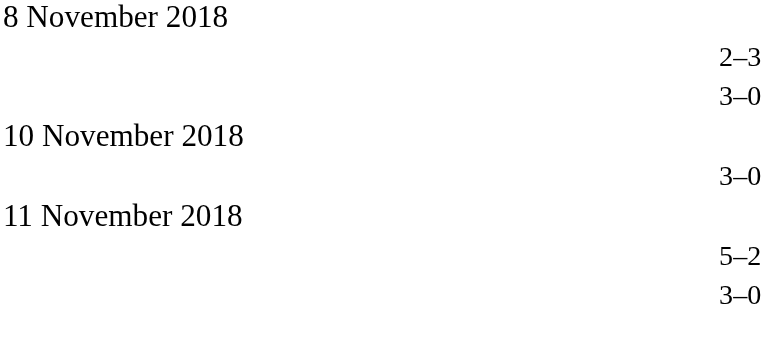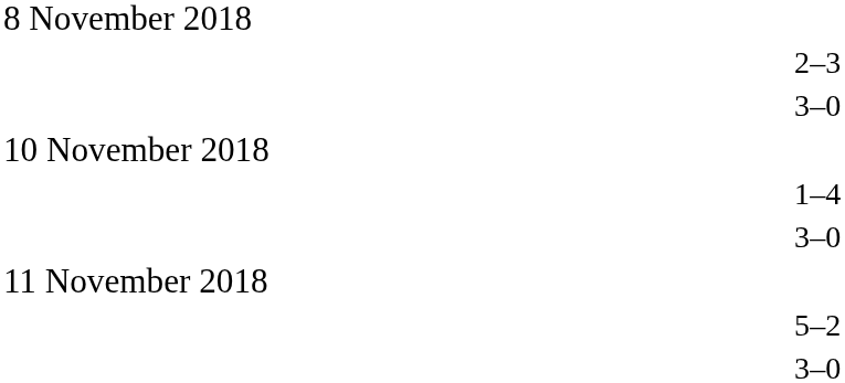+ row: 1–4
